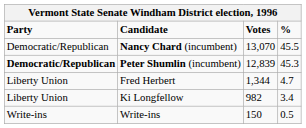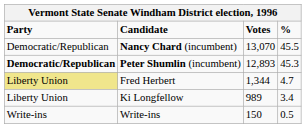Peter Shumlin (incumbent) | Votes: 12,839 -> 12,893
Fred Herbert | Party: no background -> khaki background
Ki Longfellow | Votes: 982 -> 989
